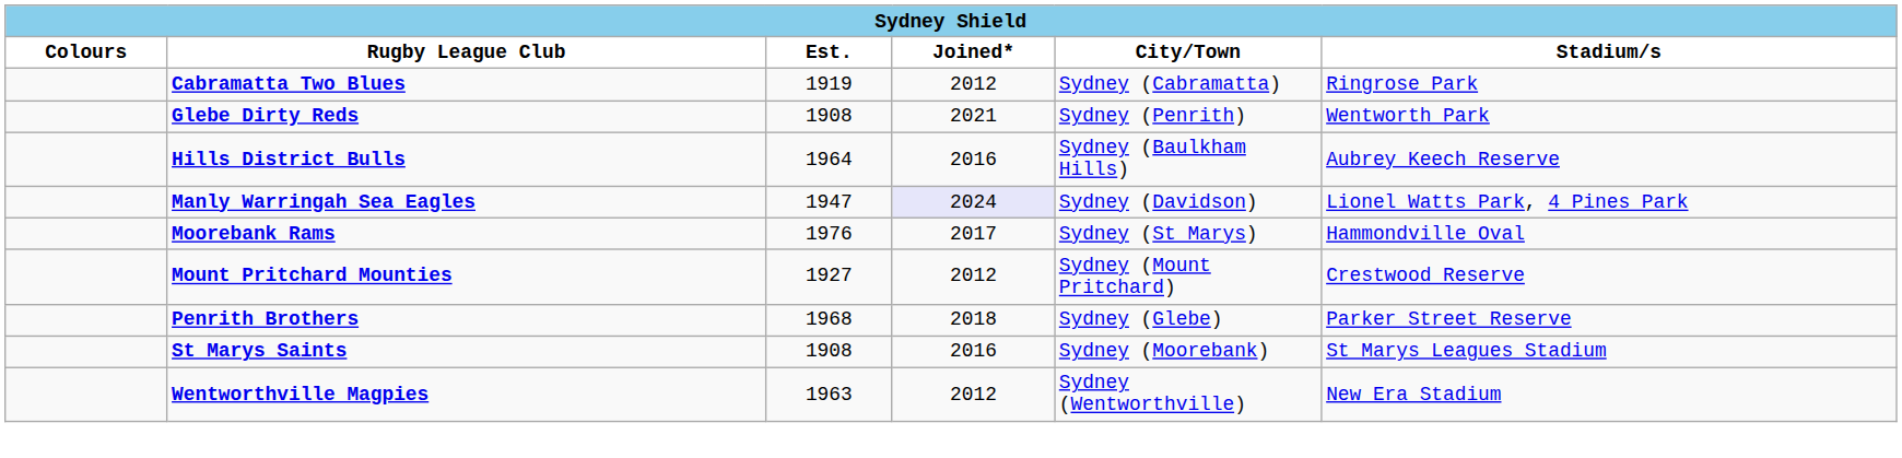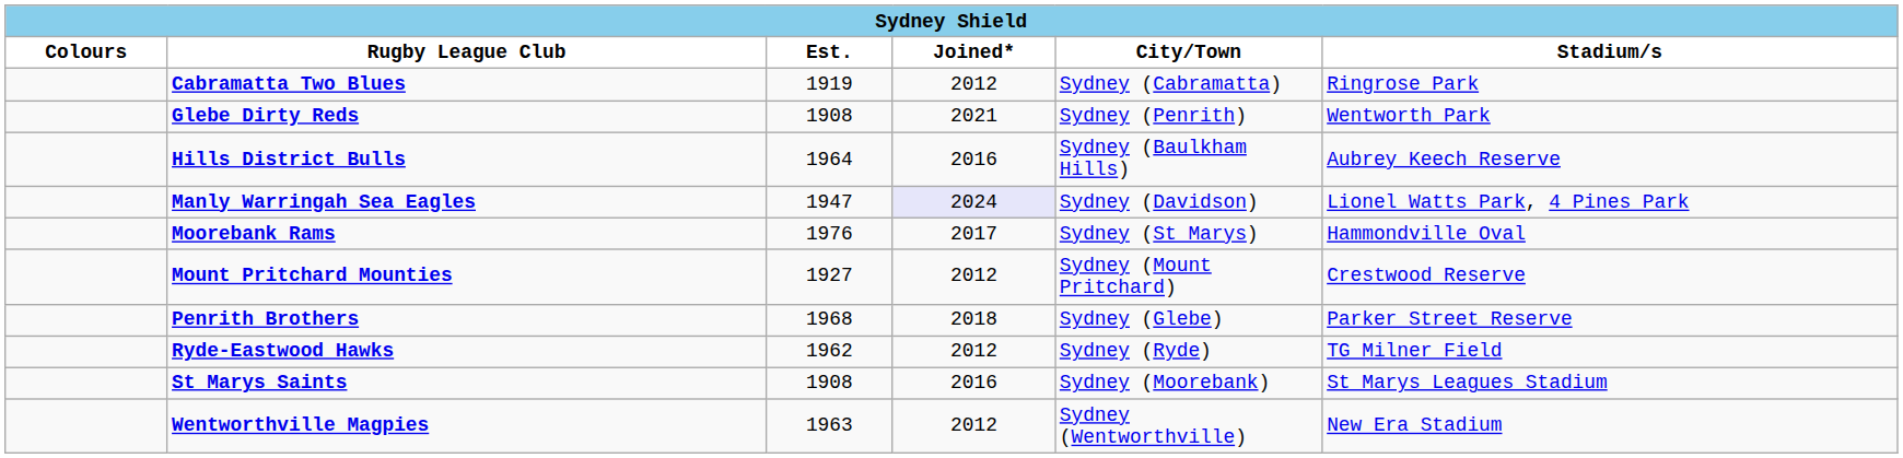+ row: Ryde-Eastwood Hawks | 1962 | 2012 | Sydney (Ryde) | TG Milner Field
